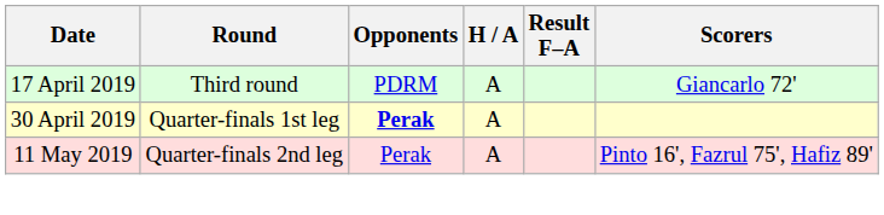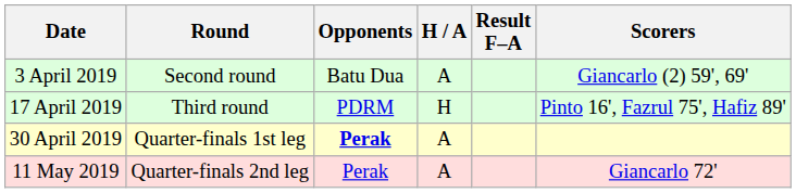+ row: 3 April 2019 | Second round | Batu Dua | A | Giancarlo (2) 59', 69'
17 April 2019 | H / A: A -> H
17 April 2019 | Scorers: Giancarlo 72' -> Pinto 16', Fazrul 75', Hafiz 89'
11 May 2019 | Scorers: Pinto 16', Fazrul 75', Hafiz 89' -> Giancarlo 72'
